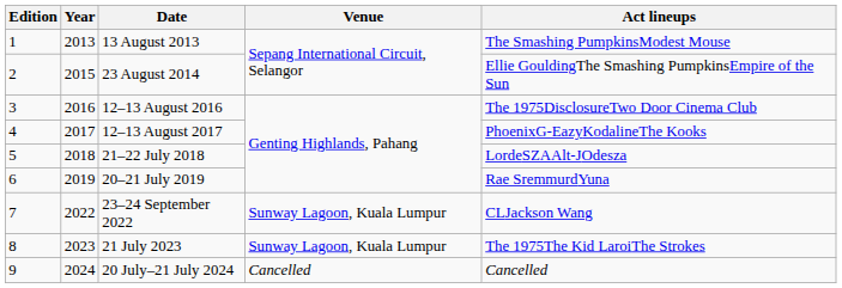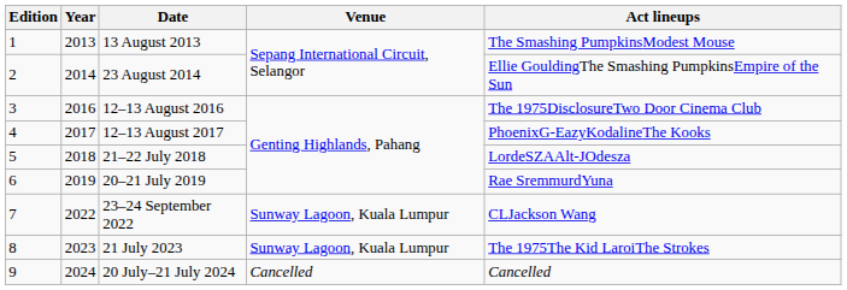23 August 2014 | Year: 2015 -> 2014
